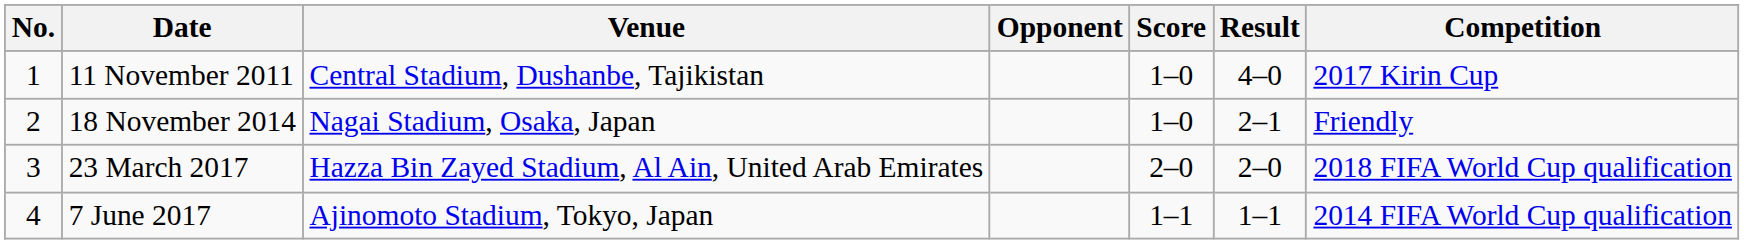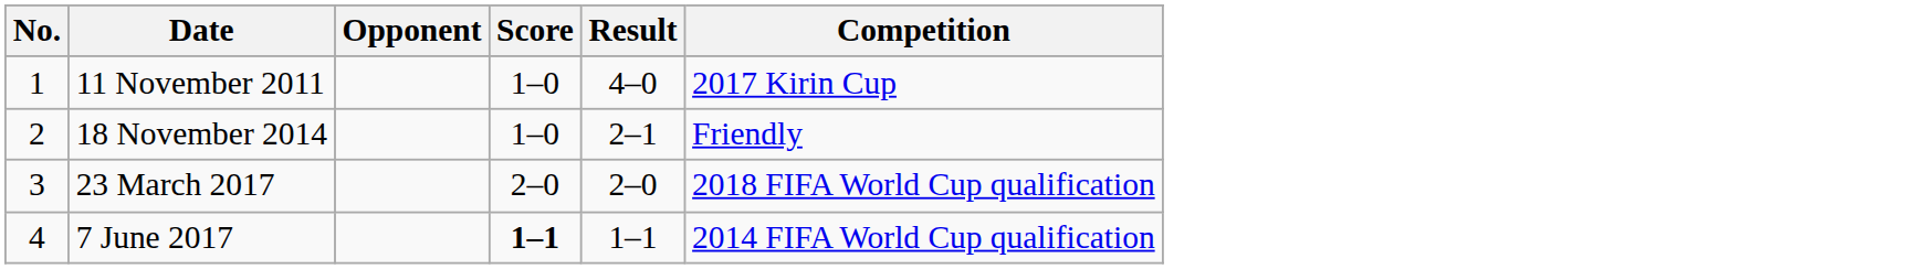- column: Venue | Central Stadium, Dushanbe, Tajikistan | Nagai Stadium, Osaka, Japan | Hazza Bin Zayed Stadium, Al Ain, United Arab Emirates | Ajinomoto Stadium, Tokyo, Japan
7 June 2017 | Score: normal -> bold
